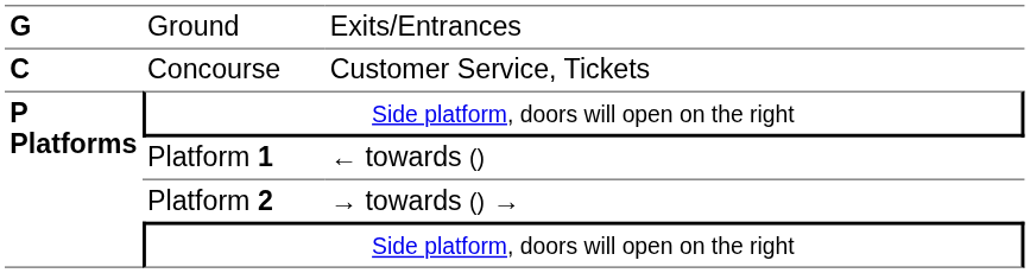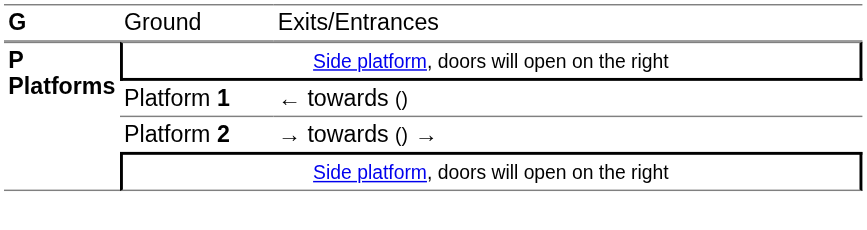- row: C | Concourse | Customer Service, Tickets
